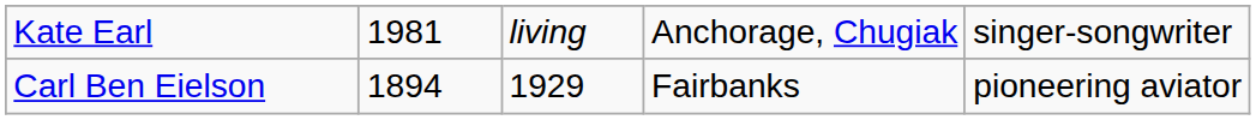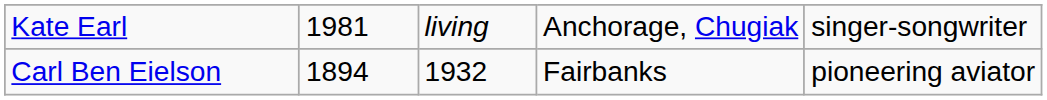Carl Ben Eielson | column 3: 1929 -> 1932
